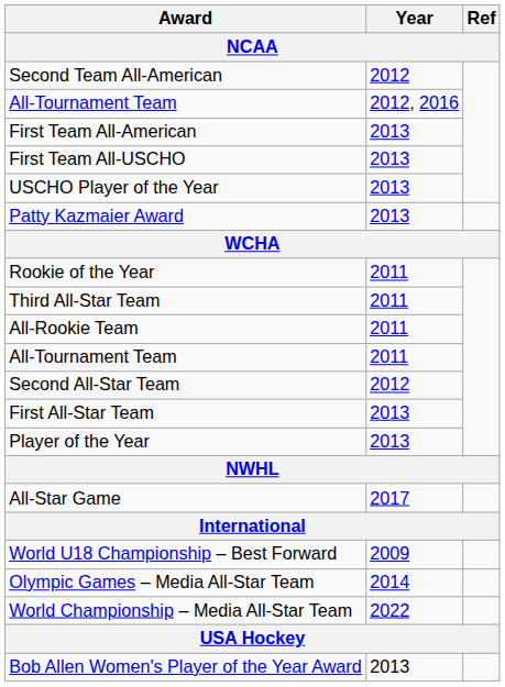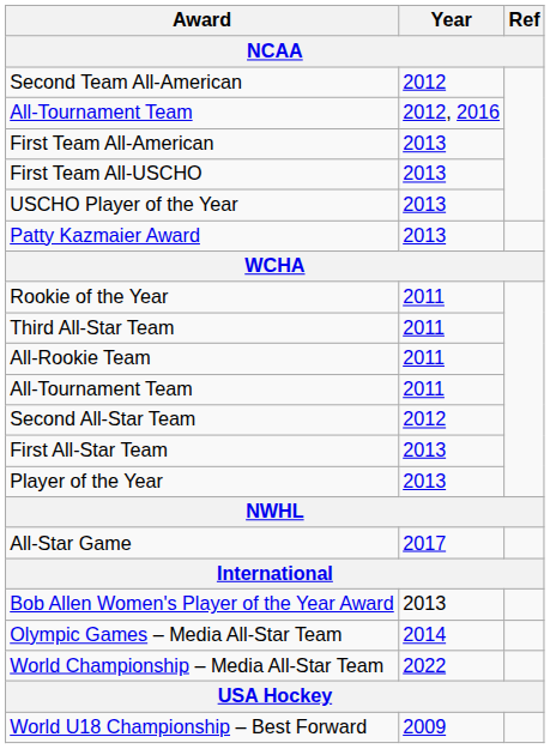rows swapped: World U18 Championship – Best Forward <-> Bob Allen Women's Player of the Year Award
